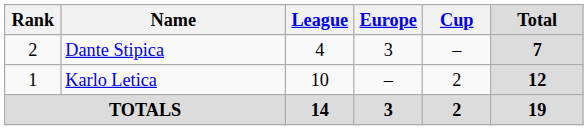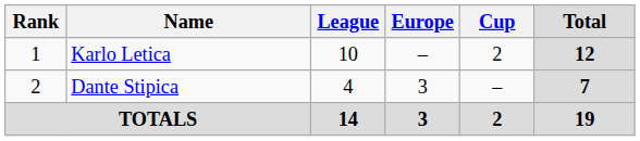rows swapped: Karlo Letica <-> Dante Stipica
